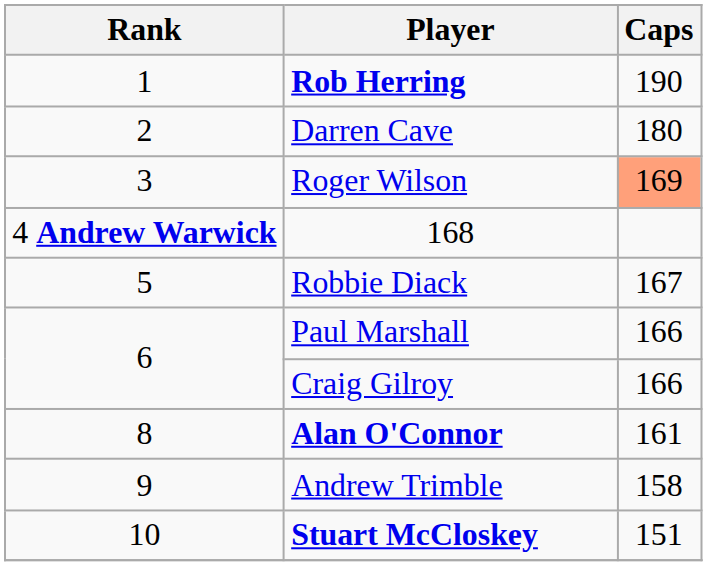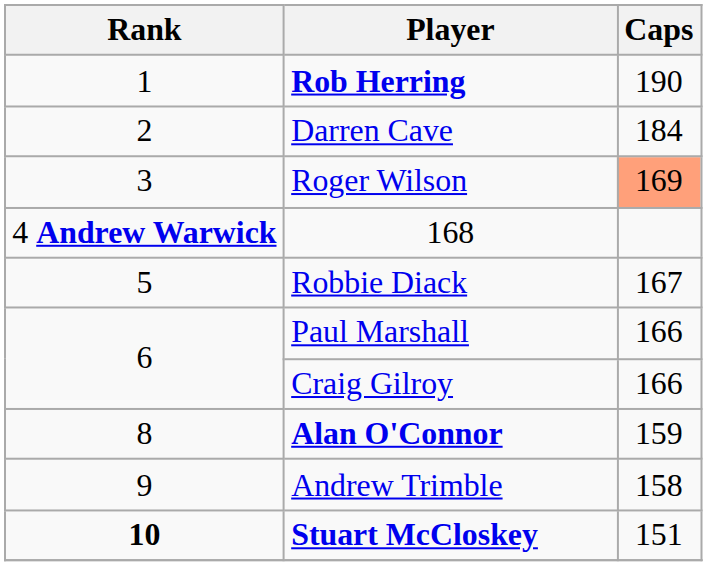Darren Cave | Caps: 180 -> 184
Alan O'Connor | Caps: 161 -> 159
Stuart McCloskey | Rank: normal -> bold
